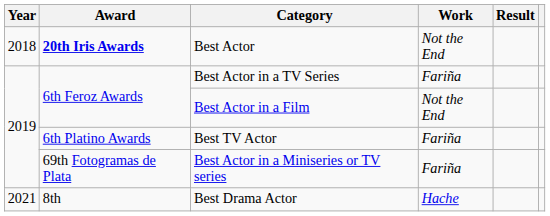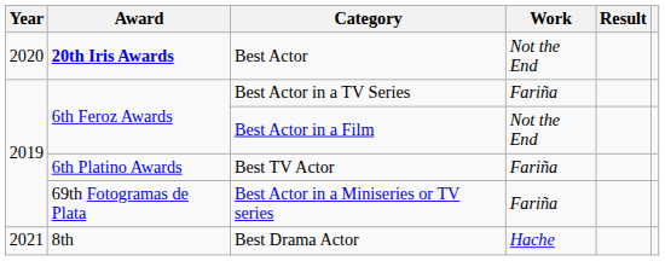Best Actor | Year: 2018 -> 2020
